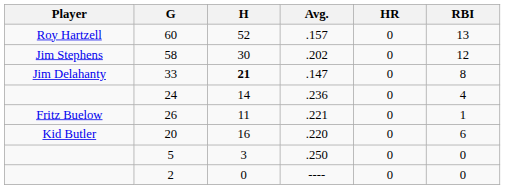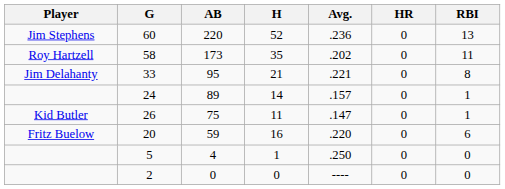+ column: AB | 220 | 173 | 95 | 89 | 75 | 59 | 4 | 0
60 | Player: Roy Hartzell -> Jim Stephens
60 | Avg.: .157 -> .236
58 | Player: Jim Stephens -> Roy Hartzell
58 | H: 30 -> 35
58 | RBI: 12 -> 11
33 | H: bold -> normal
33 | Avg.: .147 -> .221
24 | Avg.: .236 -> .157
24 | RBI: 4 -> 1
26 | Player: Fritz Buelow -> Kid Butler
26 | Avg.: .221 -> .147
20 | Player: Kid Butler -> Fritz Buelow
5 | H: 3 -> 1
